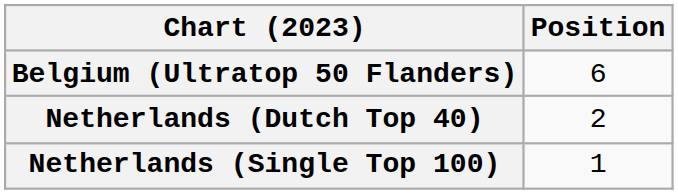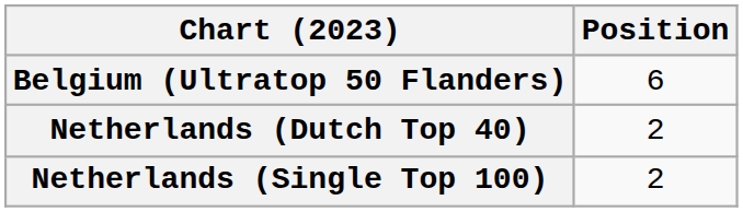Netherlands (Single Top 100) | Position: 1 -> 2
